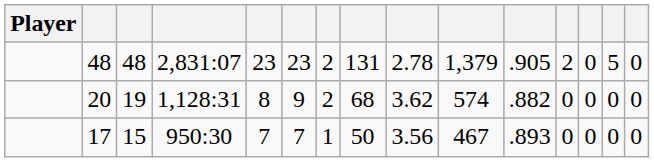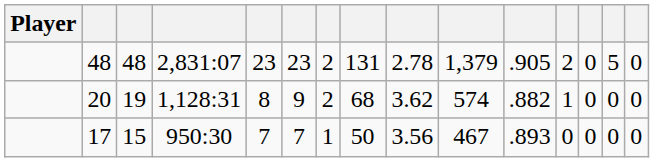20 | column 12: 0 -> 1
